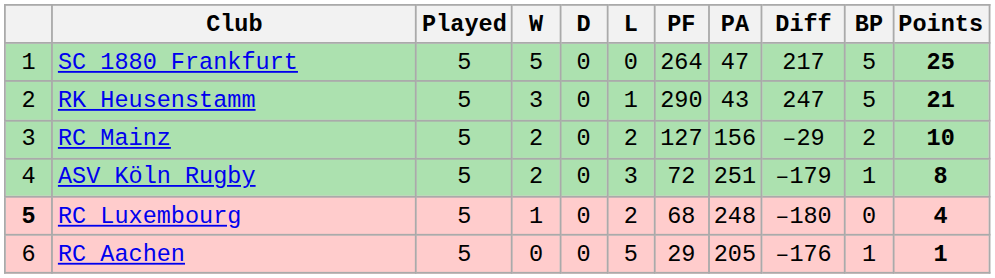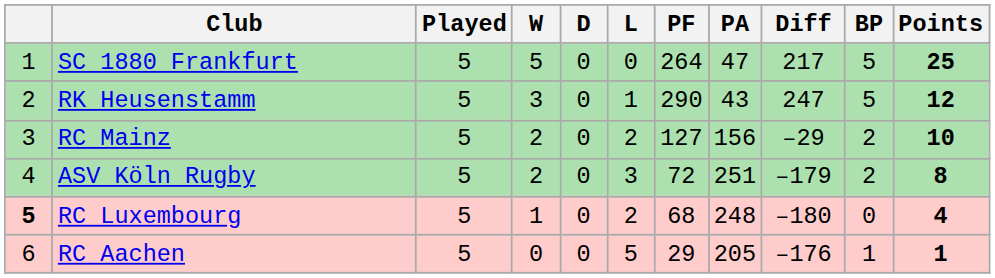RK Heusenstamm | Points: 21 -> 12
ASV Köln Rugby | BP: 1 -> 2
